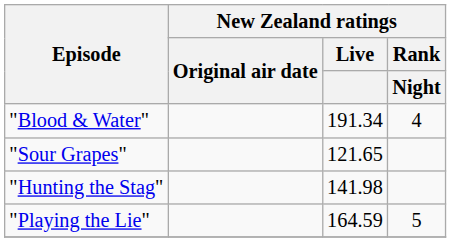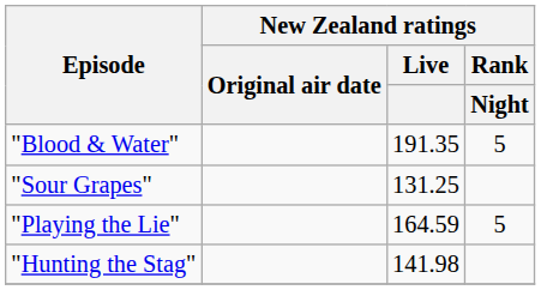"Blood & Water" | New Zealand ratings / Live: 191.34 -> 191.35
"Blood & Water" | New Zealand ratings / Rank / Night: 4 -> 5
"Sour Grapes" | New Zealand ratings / Live: 121.65 -> 131.25
rows swapped: "Playing the Lie" <-> "Hunting the Stag"
